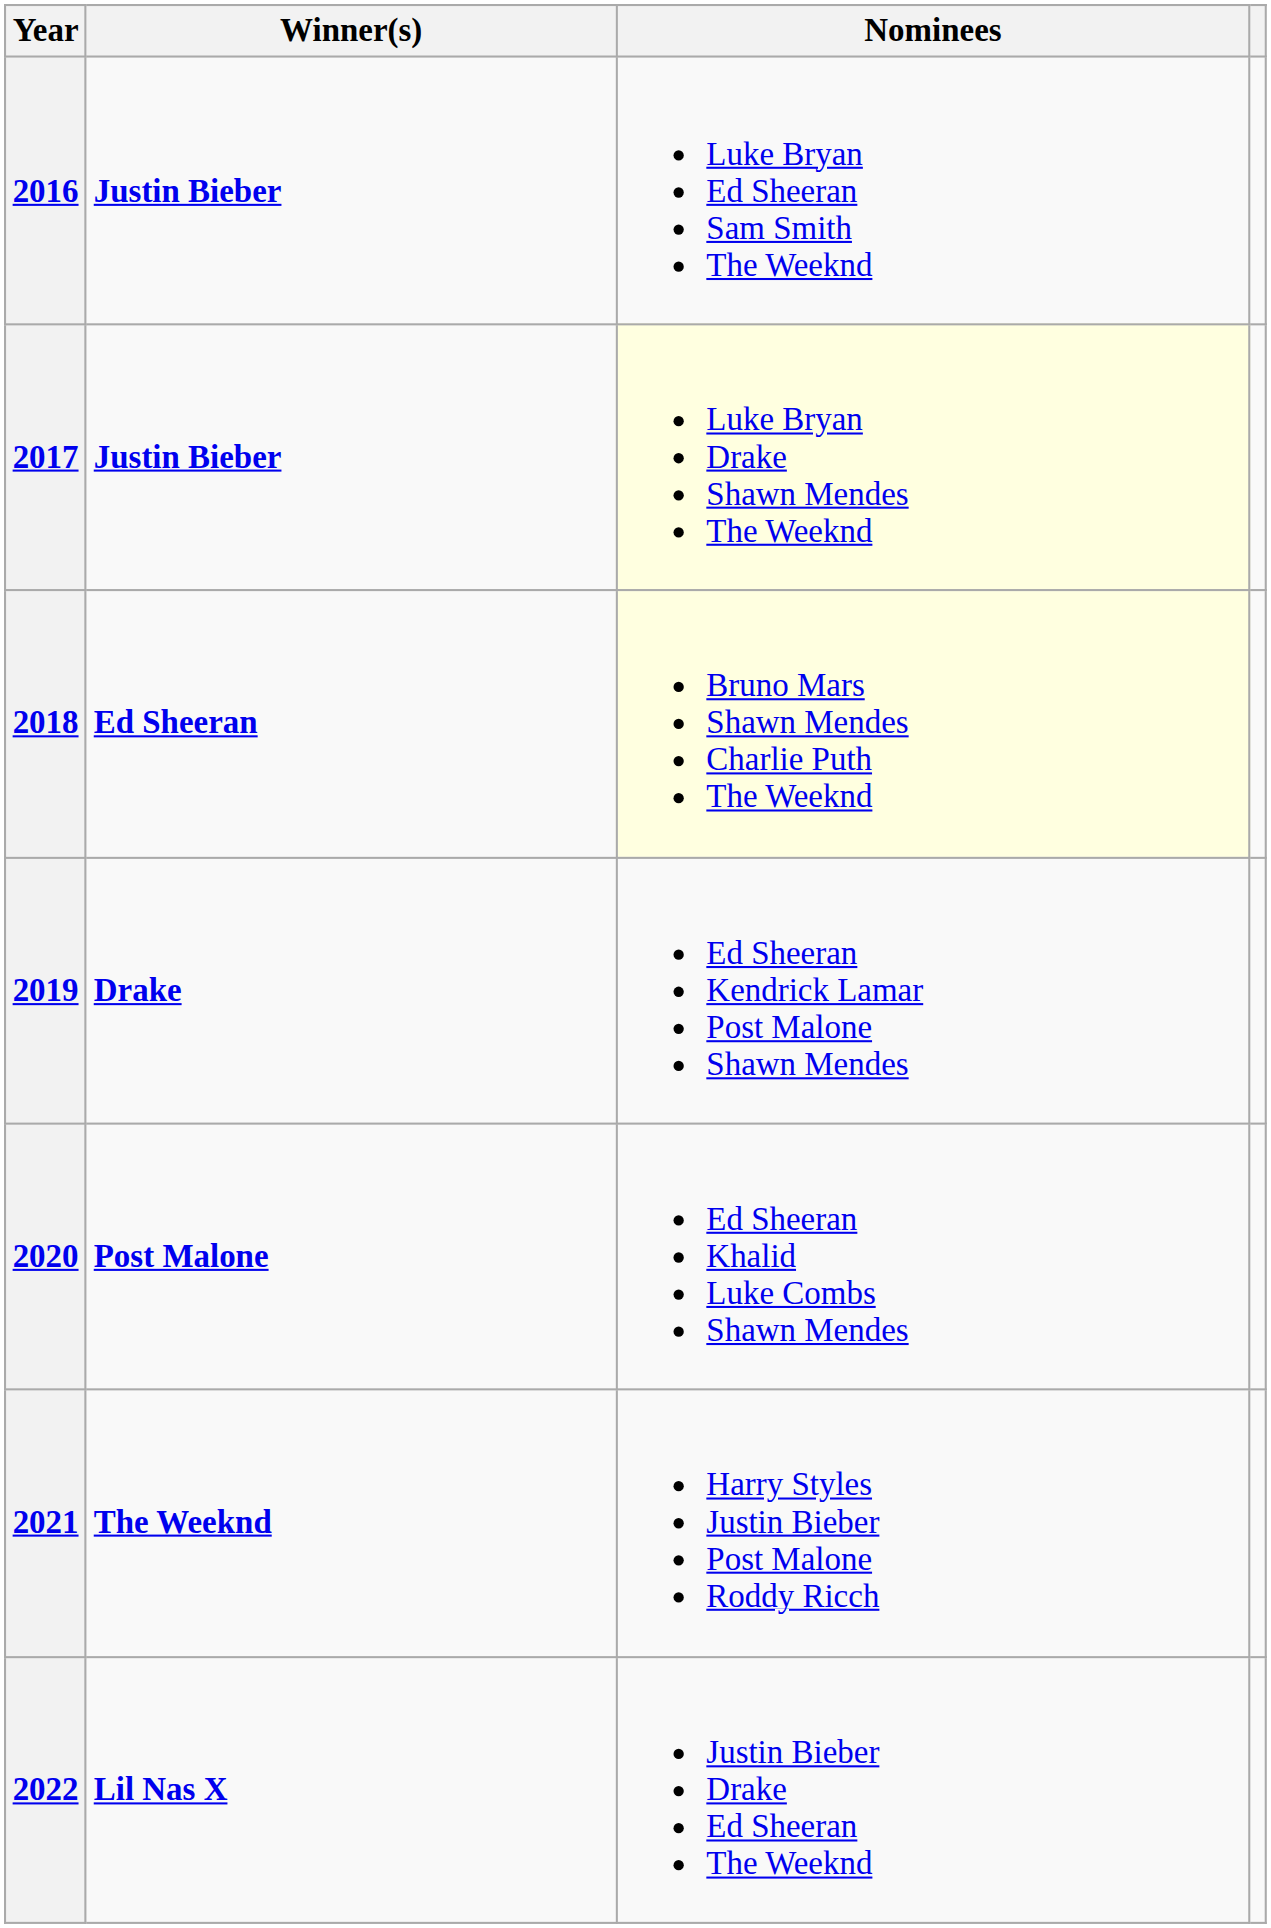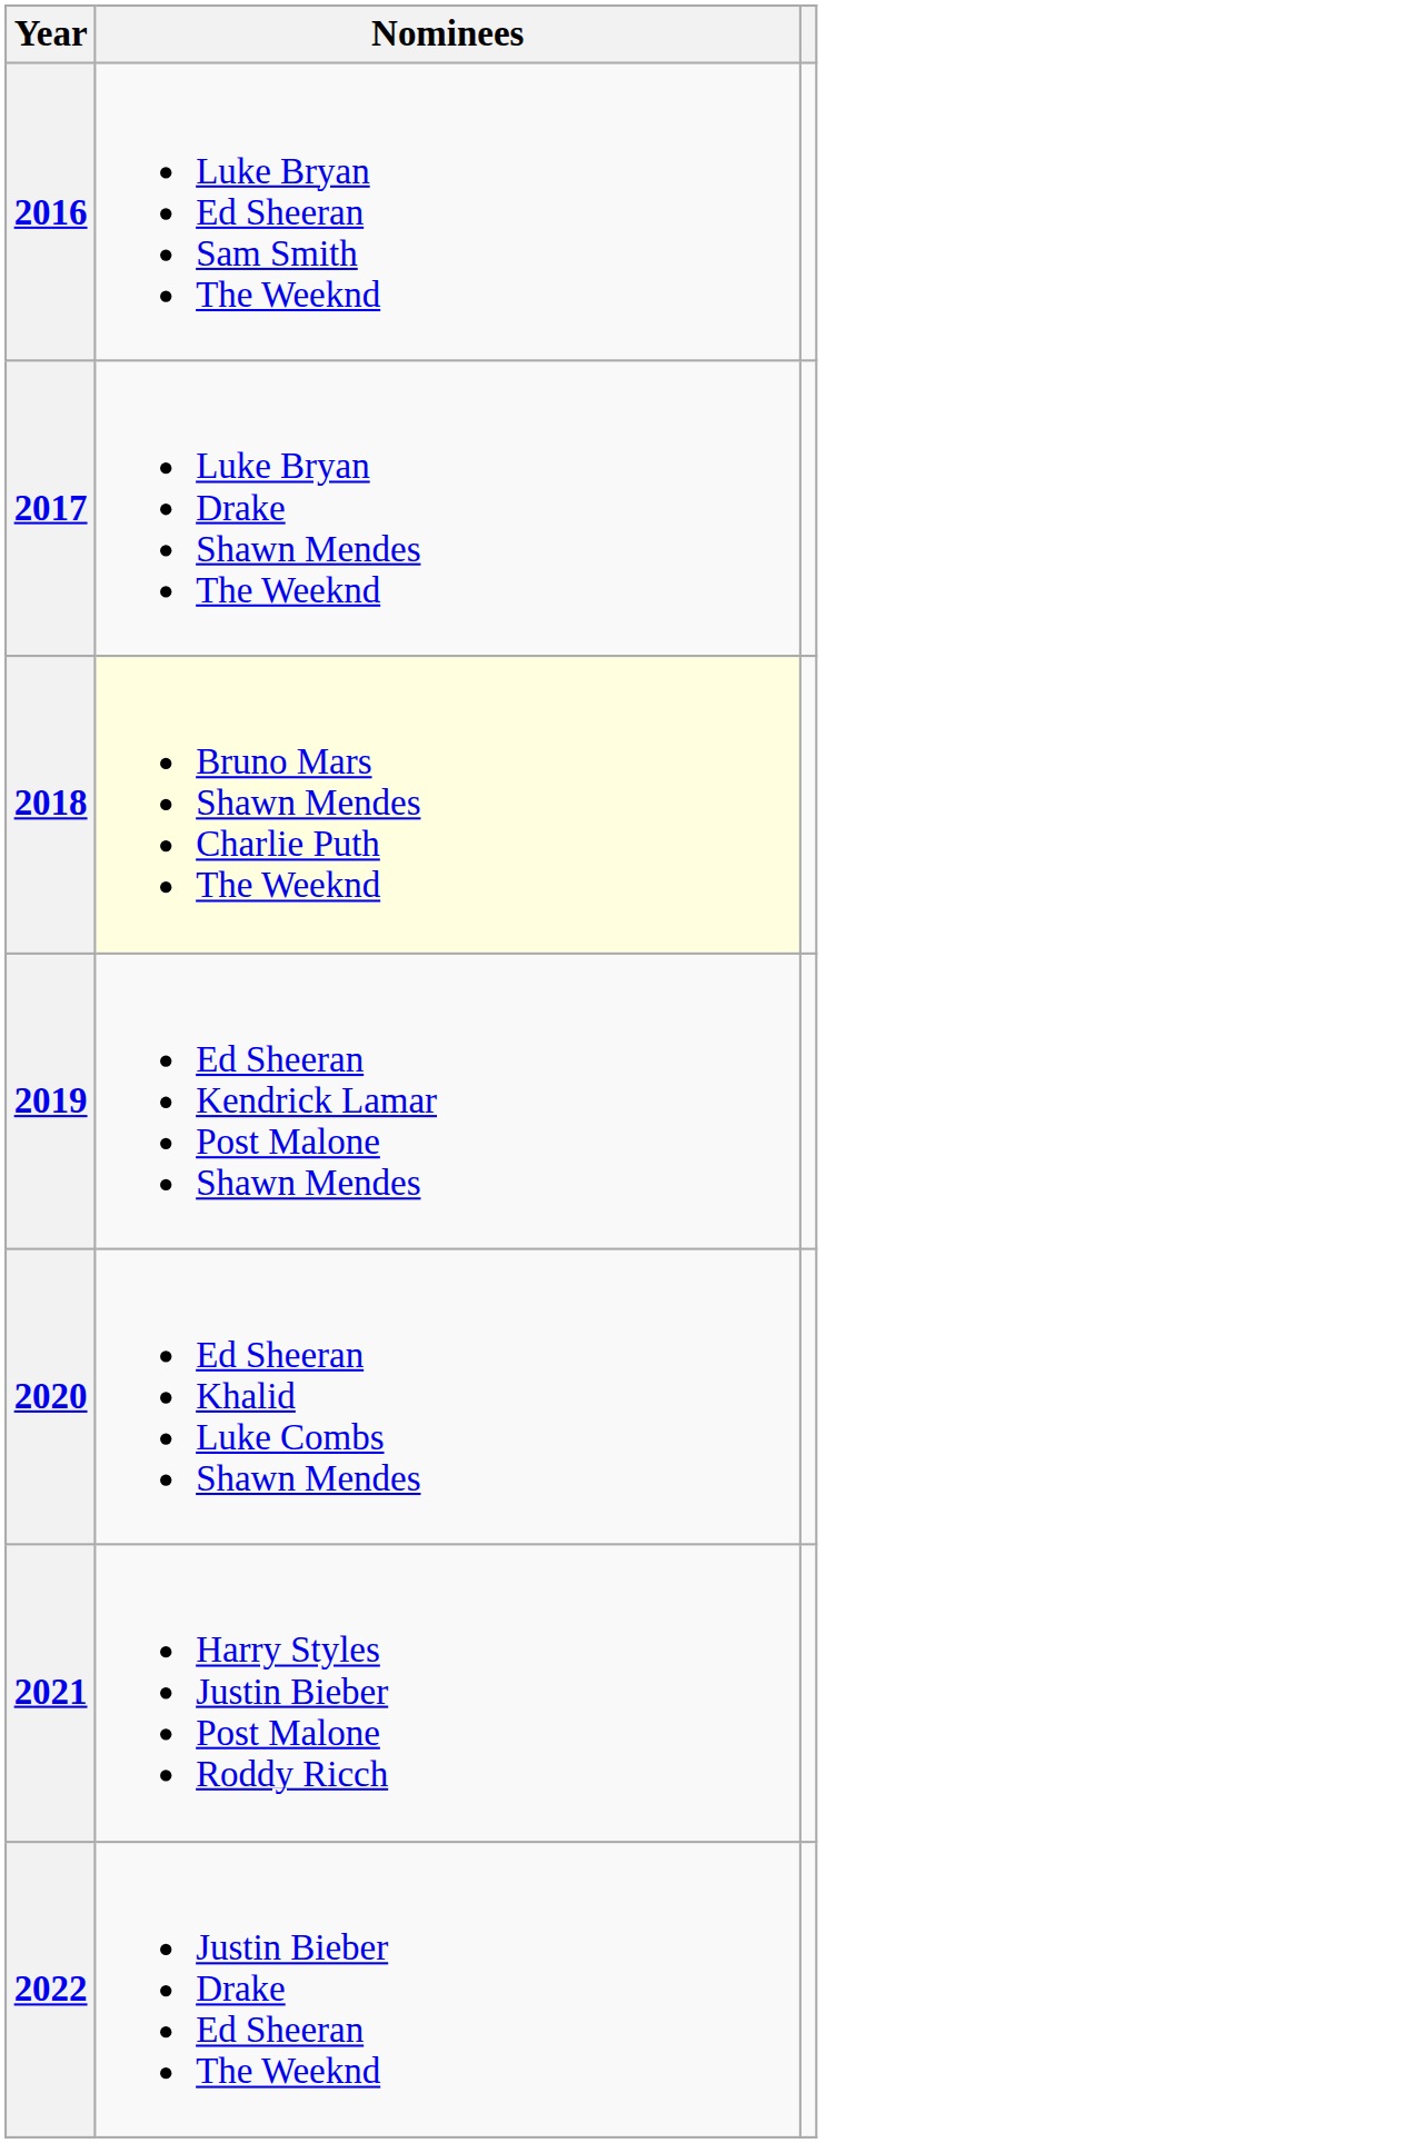- column: Winner(s) | Justin Bieber | Justin Bieber | Ed Sheeran | Drake | Post Malone | The Weeknd | Lil Nas X
2017 | Nominees: lightyellow background -> no background
